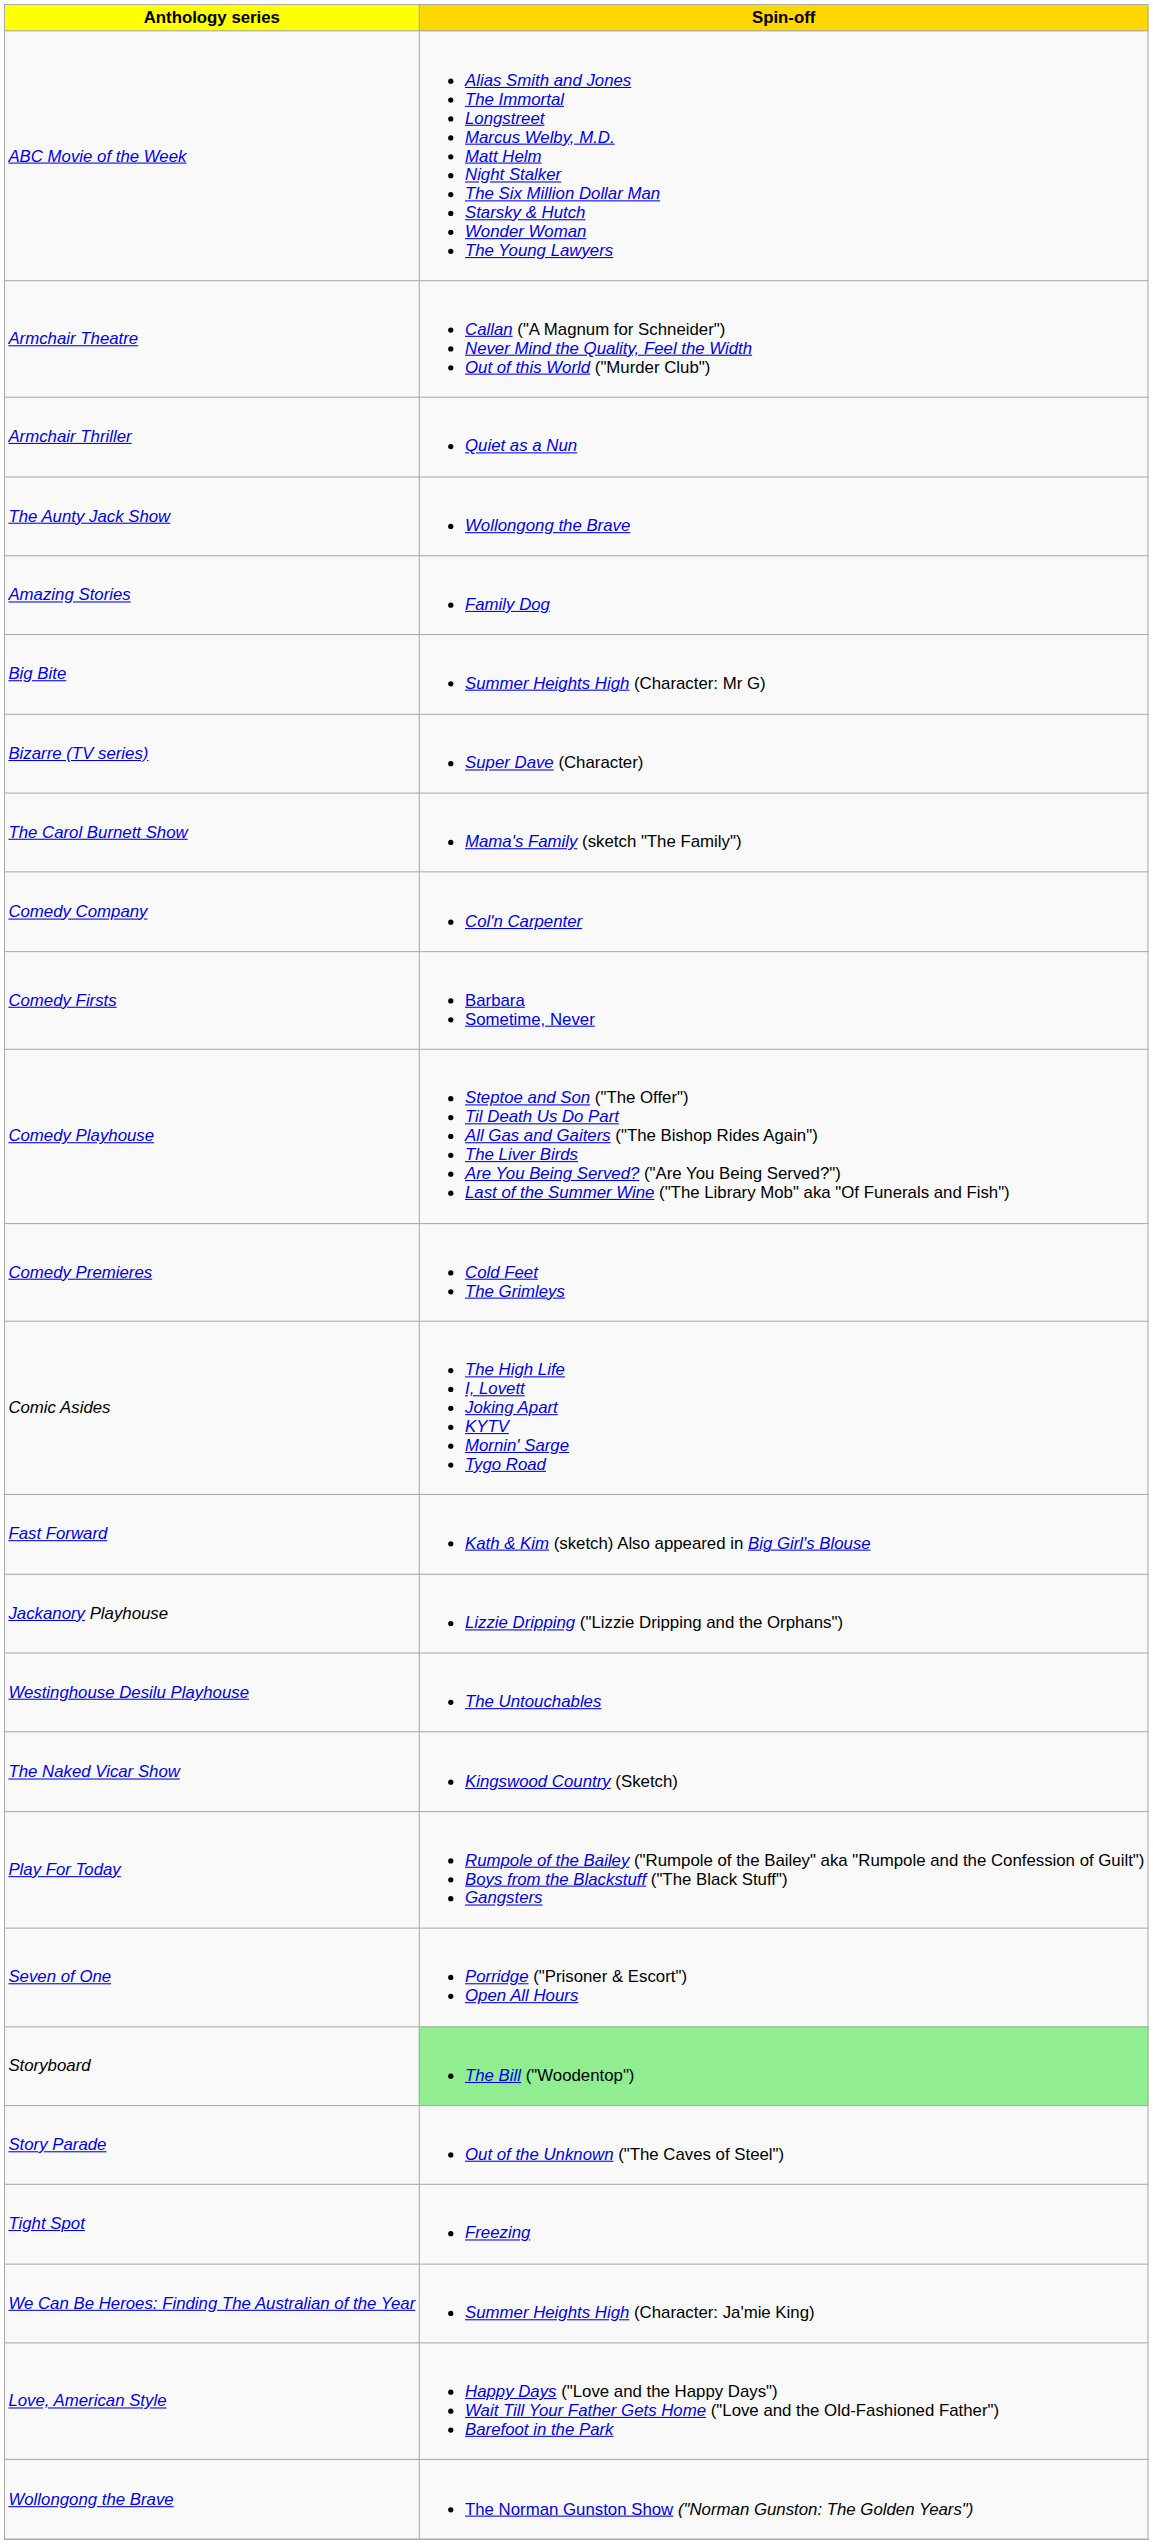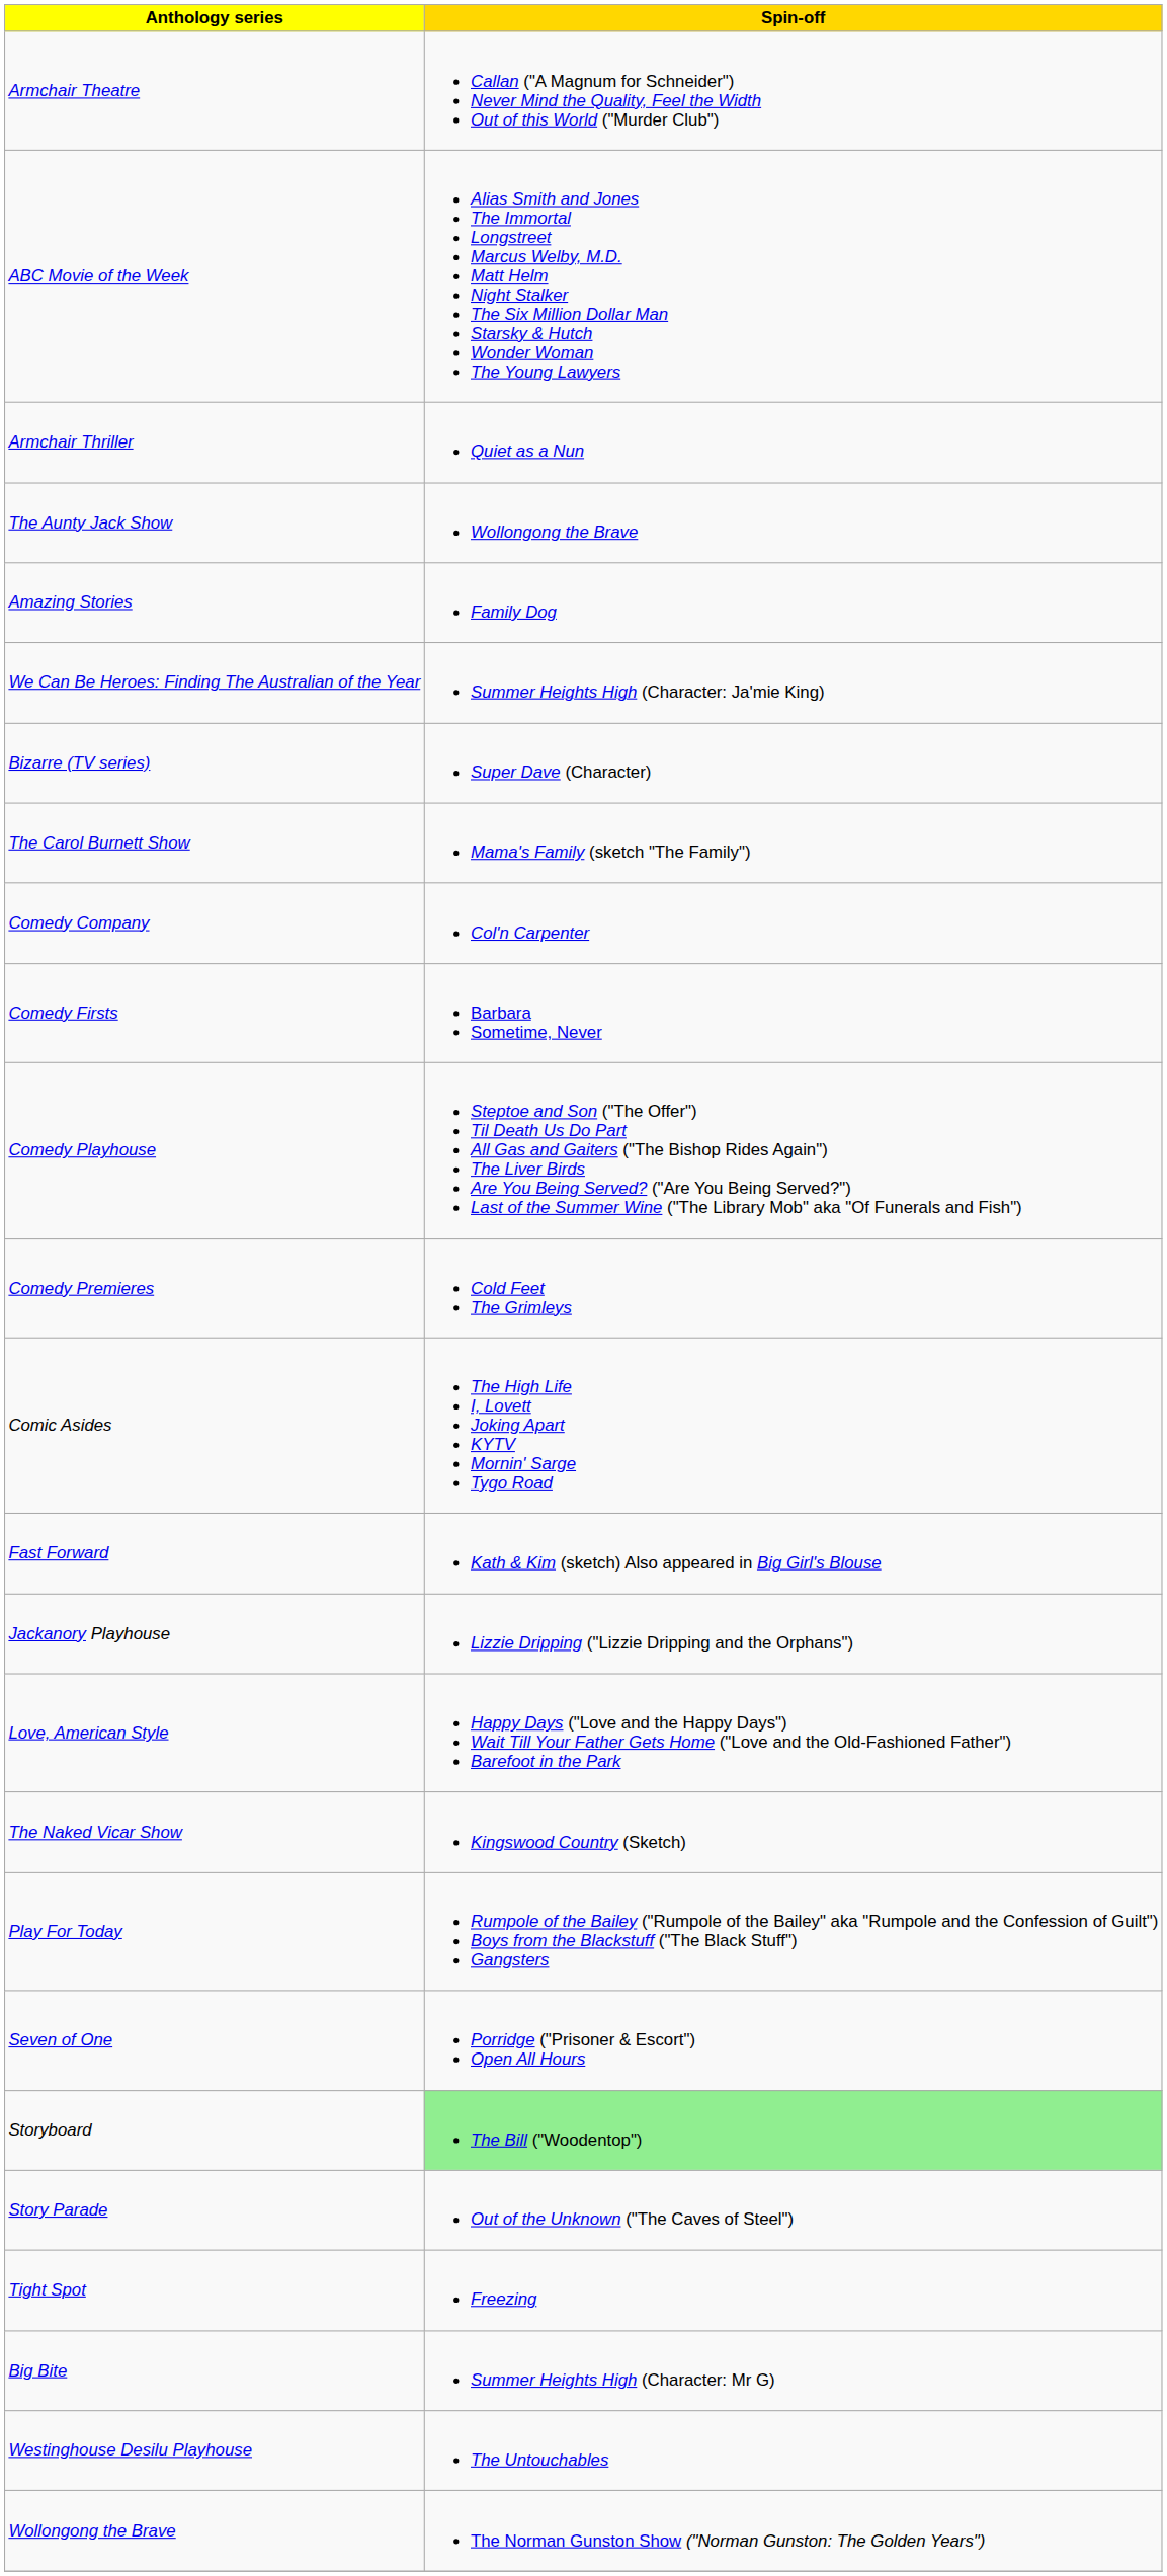rows swapped: ABC Movie of the Week <-> Armchair Theatre
rows swapped: Big Bite <-> We Can Be Heroes: Finding The Australian of the Year
rows swapped: Love, American Style <-> Westinghouse Desilu Playhouse
